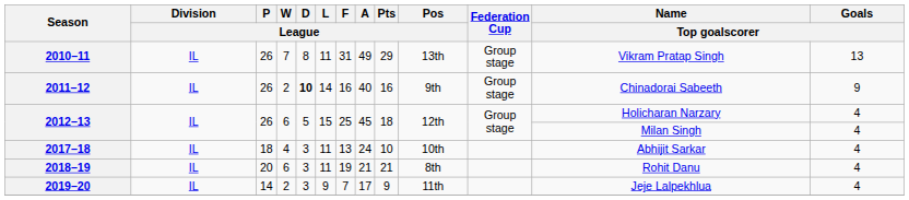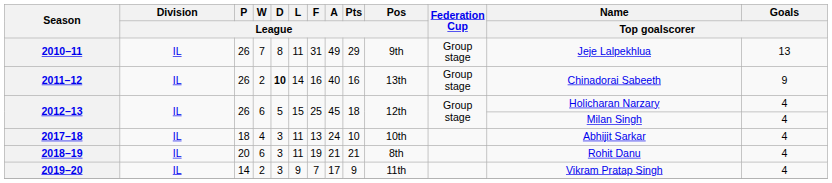2010–11 | Pos / League: 13th -> 9th
2010–11 | Name / Top goalscorer: Vikram Pratap Singh -> Jeje Lalpekhlua
2011–12 | Pos / League: 9th -> 13th
2019–20 | Name / Top goalscorer: Jeje Lalpekhlua -> Vikram Pratap Singh
